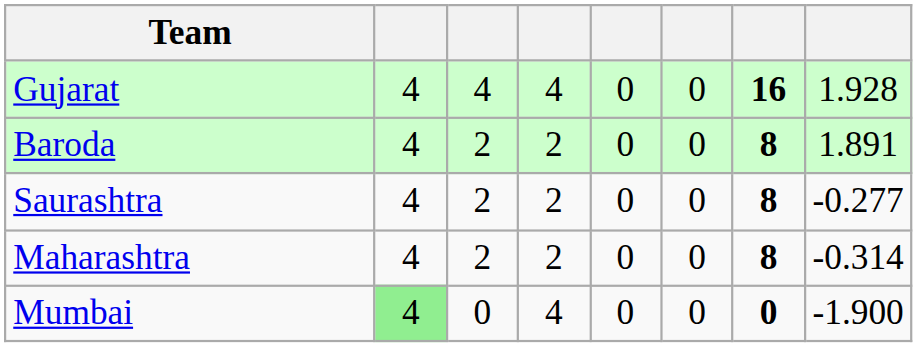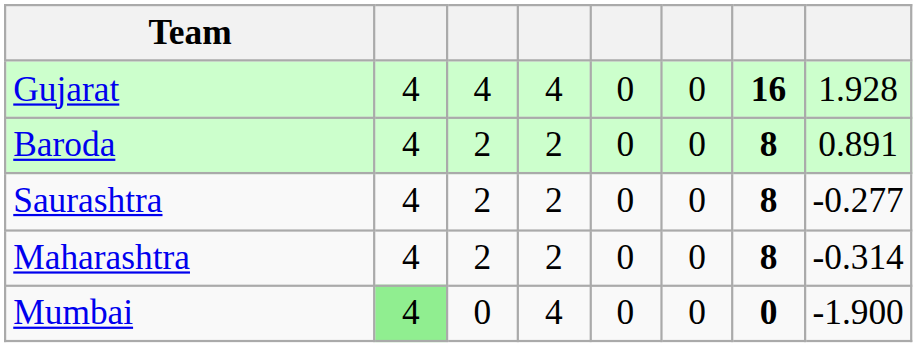Baroda | column 8: 1.891 -> 0.891
